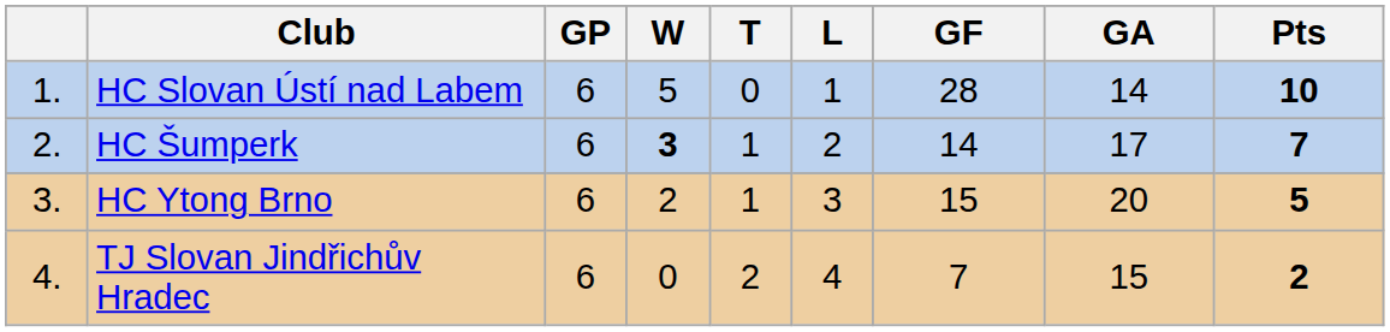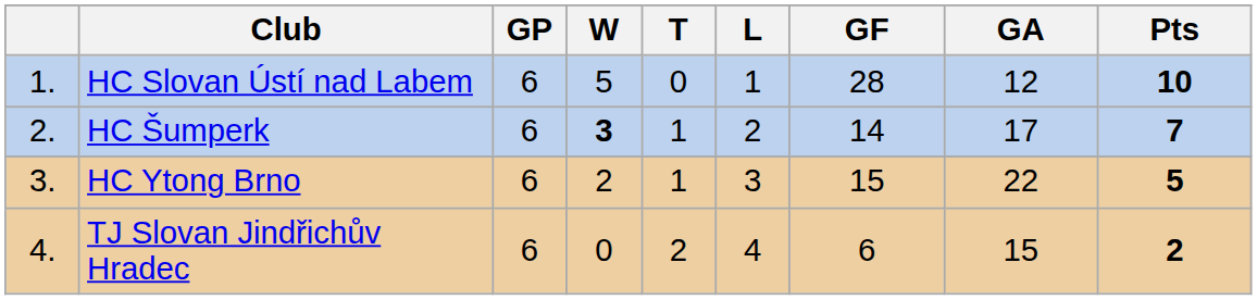HC Slovan Ústí nad Labem | GA: 14 -> 12
HC Ytong Brno | GA: 20 -> 22
TJ Slovan Jindřichův Hradec | GF: 7 -> 6
